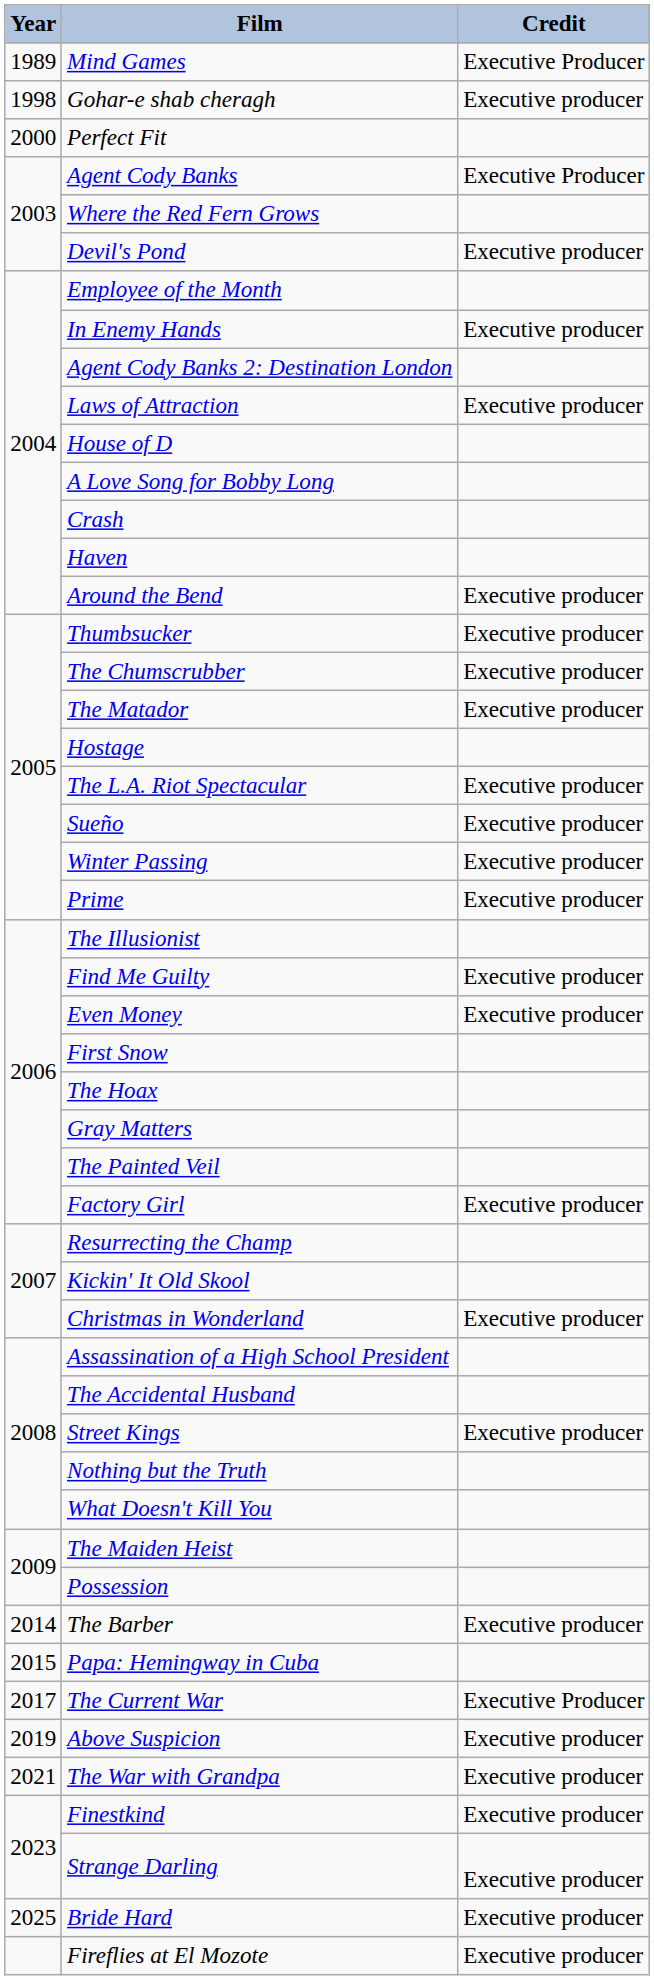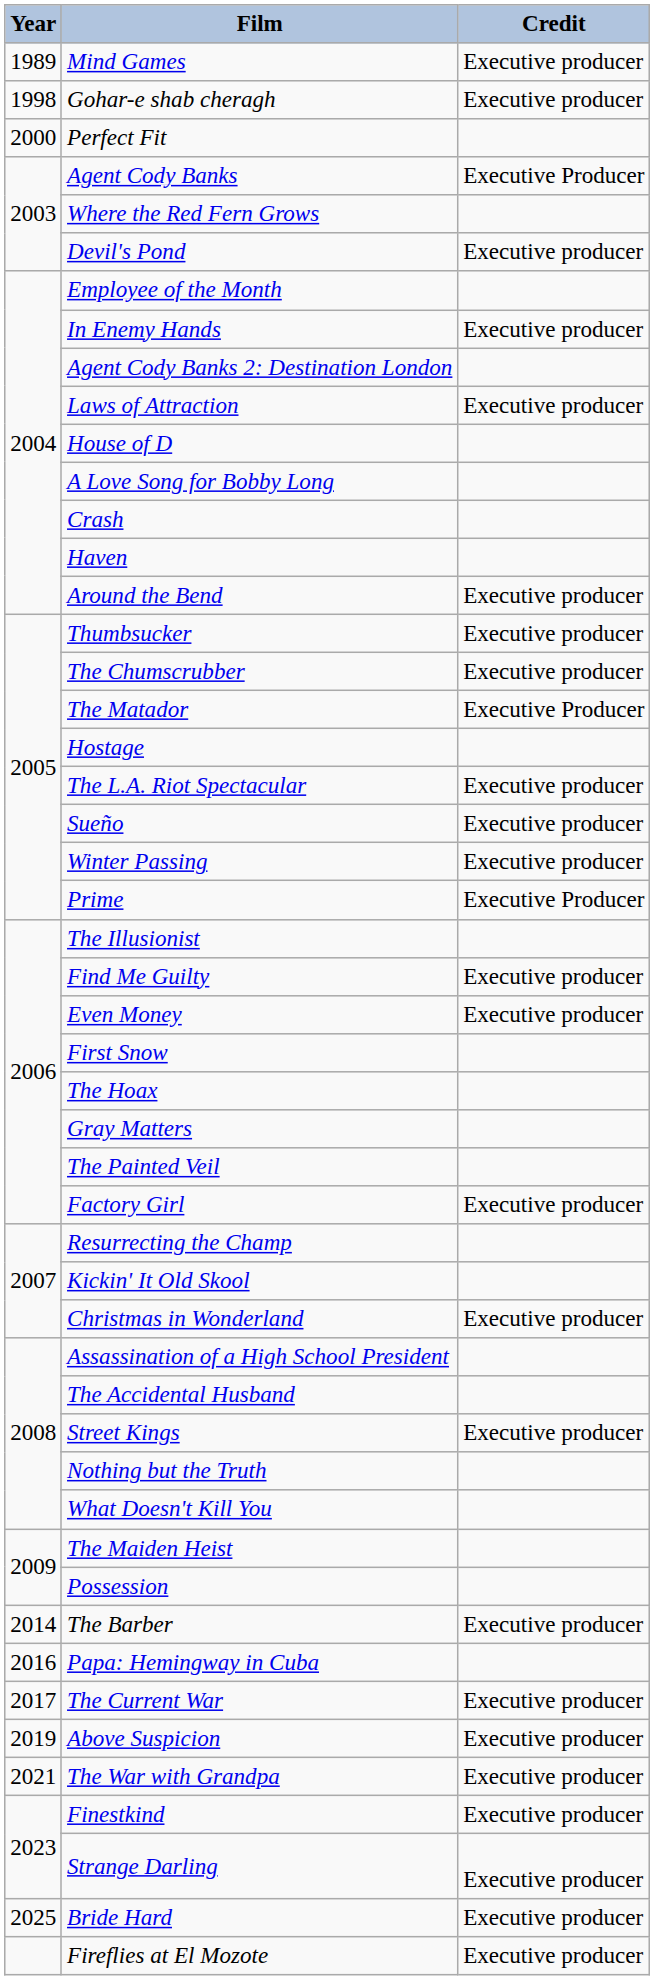Mind Games | Credit: Executive Producer -> Executive producer
The Matador | Credit: Executive producer -> Executive Producer
Prime | Credit: Executive producer -> Executive Producer
Papa: Hemingway in Cuba | Year: 2015 -> 2016
The Current War | Credit: Executive Producer -> Executive producer
